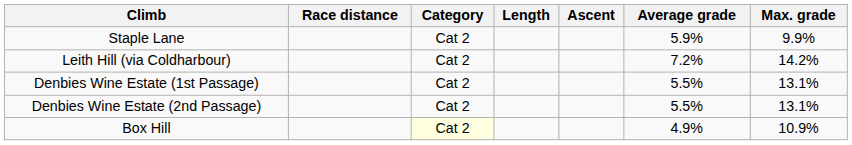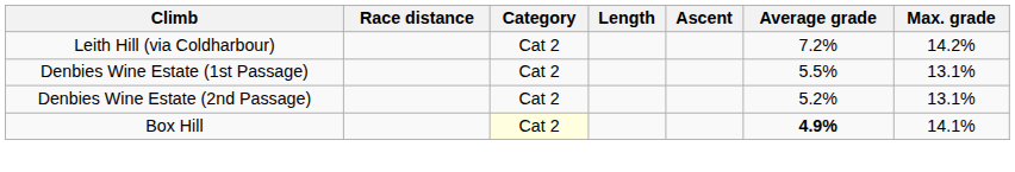- row: Staple Lane | Cat 2 | 5.9% | 9.9%
Denbies Wine Estate (2nd Passage) | Average grade: 5.5% -> 5.2%
Box Hill | Average grade: normal -> bold
Box Hill | Max. grade: 10.9% -> 14.1%
